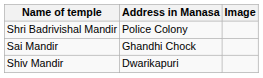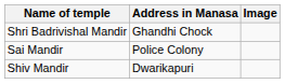Shri Badrivishal Mandir | Address in Manasa: Police Colony -> Ghandhi Chock
Sai Mandir | Address in Manasa: Ghandhi Chock -> Police Colony
